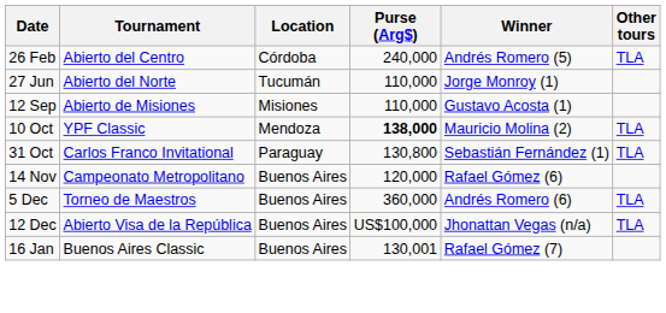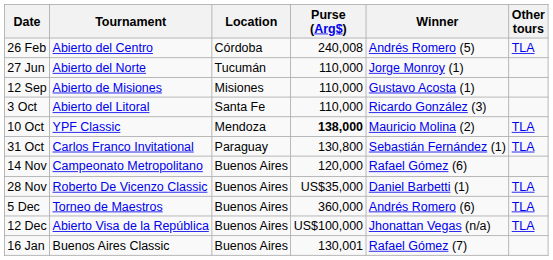26 Feb | Purse (Arg$): 240,000 -> 240,008
+ row: 3 Oct | Abierto del Litoral | Santa Fe | 110,000 | Ricardo González (3)
+ row: 28 Nov | Roberto De Vicenzo Classic | Buenos Aires | US$35,000 | Daniel Barbetti (1) | TLA
